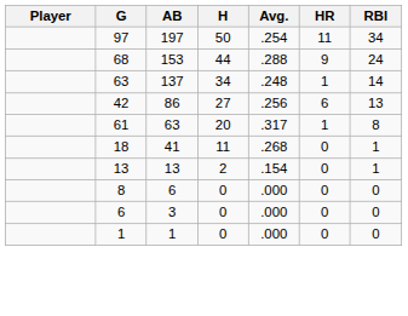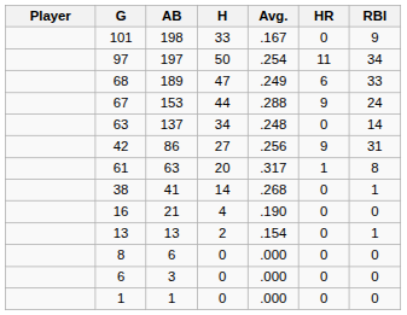+ row: 101 | 198 | 33 | .167 | 0 | 9
+ row: 68 | 189 | 47 | .249 | 6 | 33
153 | G: 68 -> 67
137 | HR: 1 -> 0
86 | HR: 6 -> 9
86 | RBI: 13 -> 31
41 | G: 18 -> 38
41 | H: 11 -> 14
+ row: 16 | 21 | 4 | .190 | 0 | 0
